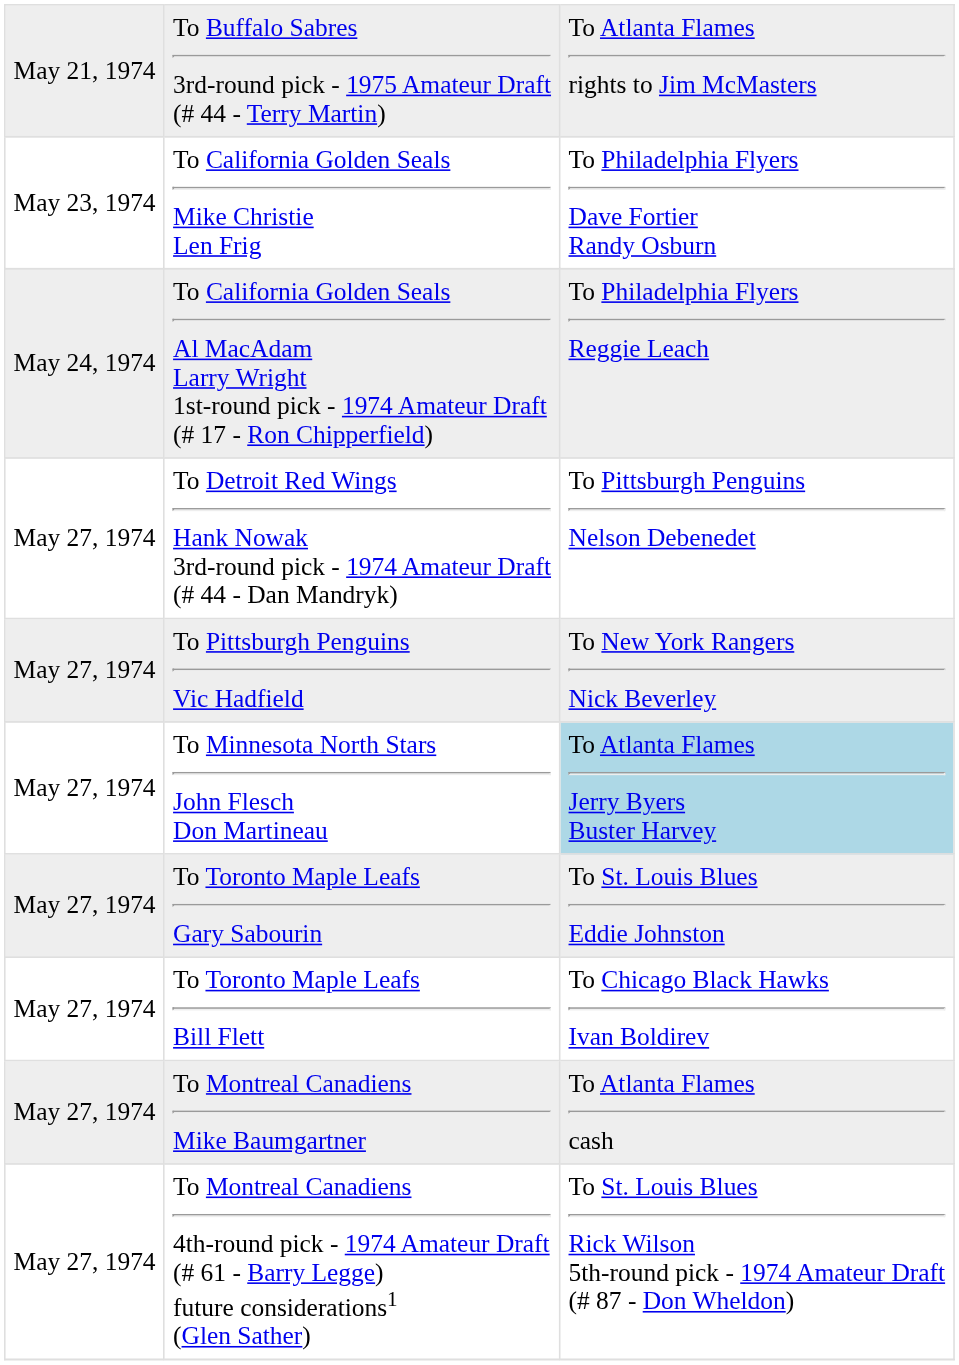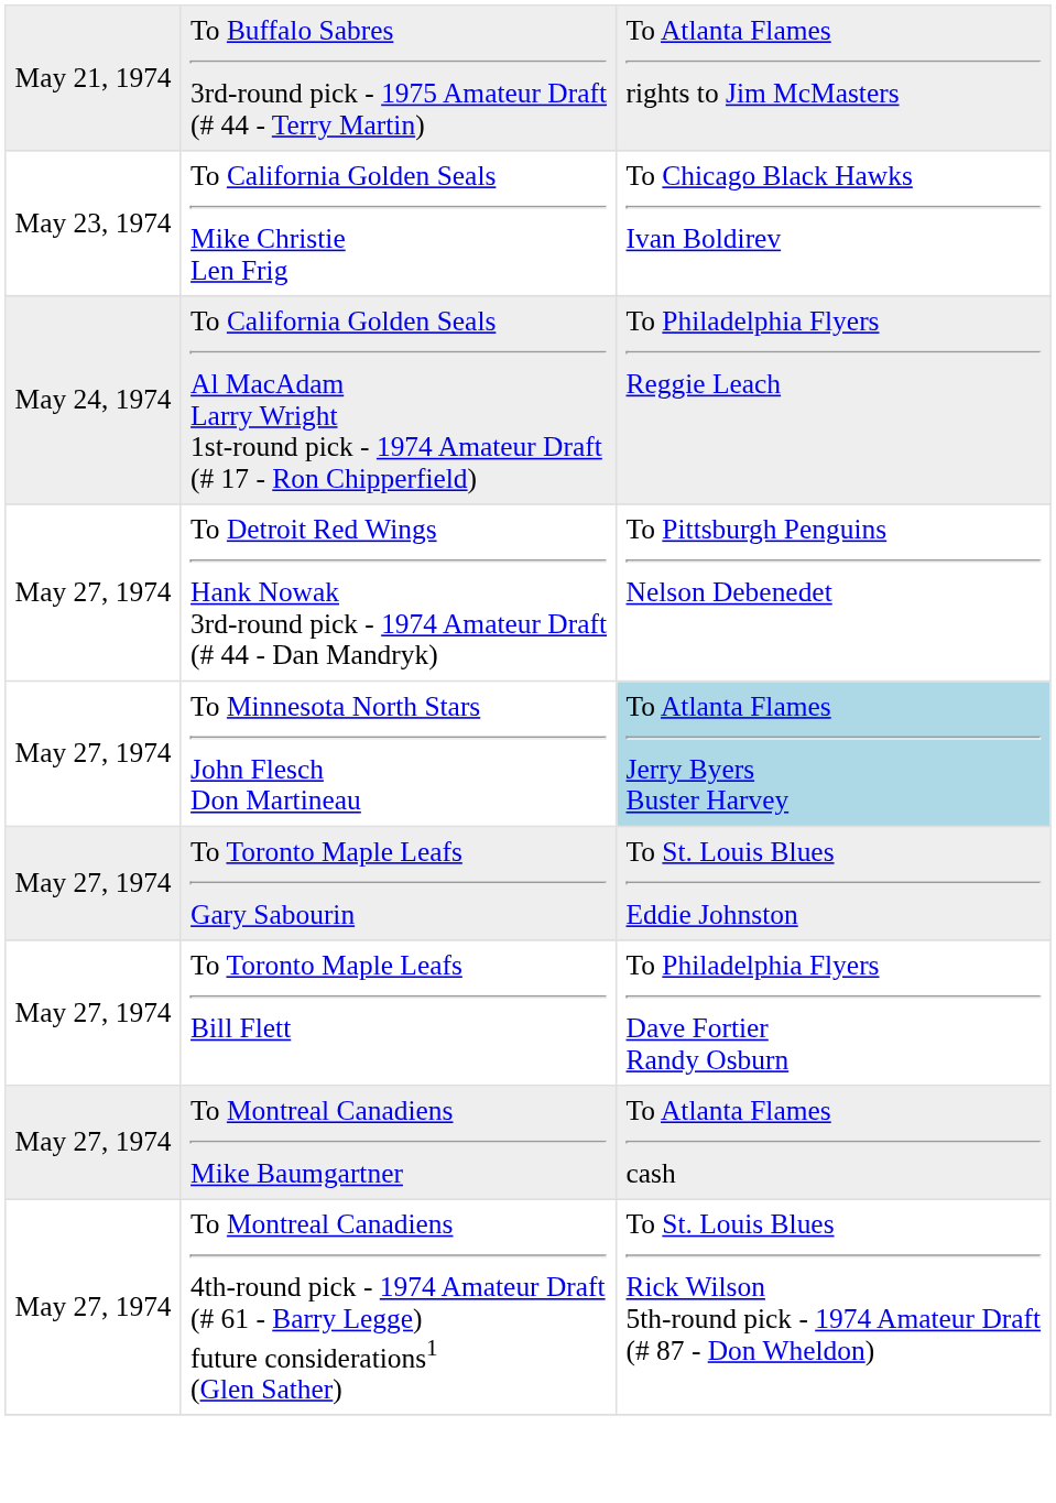To California Golden Seals Mike Christie Len Frig | column 3: To Philadelphia Flyers Dave Fortier Randy Osburn -> To Chicago Black Hawks Ivan Boldirev
- row: May 27, 1974 | To Pittsburgh Penguins Vic Hadfield | To New York Rangers Nick Beverley
To Toronto Maple Leafs Bill Flett | column 3: To Chicago Black Hawks Ivan Boldirev -> To Philadelphia Flyers Dave Fortier Randy Osburn
